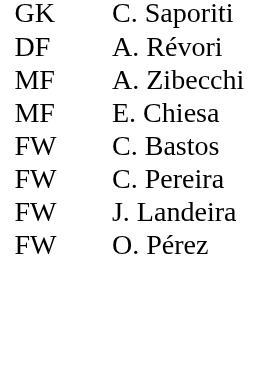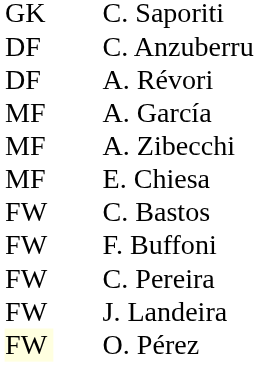+ row: DF | C. Anzuberru
+ row: MF | A. García
+ row: FW | F. Buffoni
O. Pérez | column 1: no background -> lightyellow background
